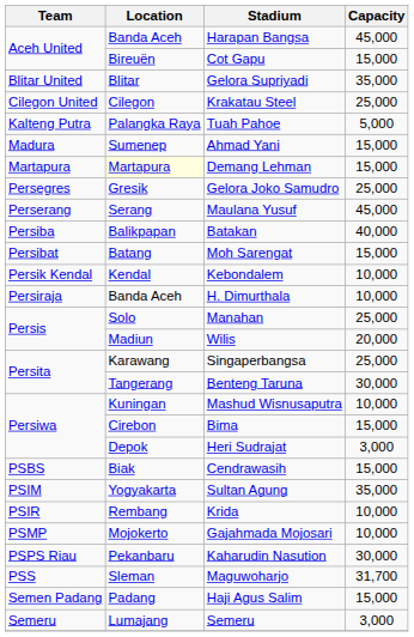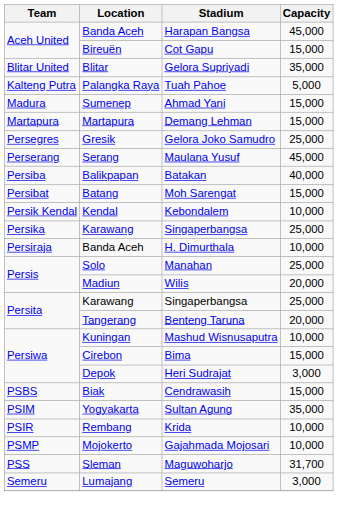- row: Cilegon United | Cilegon | Krakatau Steel | 25,000
Demang Lehman | Location: lightyellow background -> no background
+ row: Persika | Karawang | Singaperbangsa | 25,000
Benteng Taruna | Capacity: 30,000 -> 20,000
- row: PSPS Riau | Pekanbaru | Kaharudin Nasution | 30,000
- row: Semen Padang | Padang | Haji Agus Salim | 15,000
